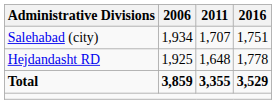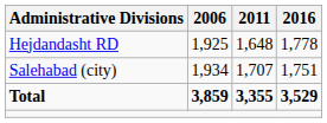rows swapped: Hejdandasht RD <-> Salehabad (city)
